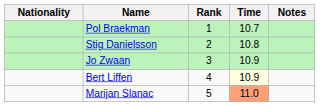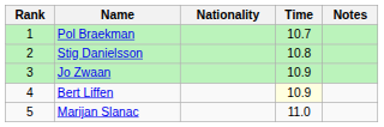columns swapped: Rank <-> Nationality
Marijan Slanac | Time: lightsalmon background -> no background
